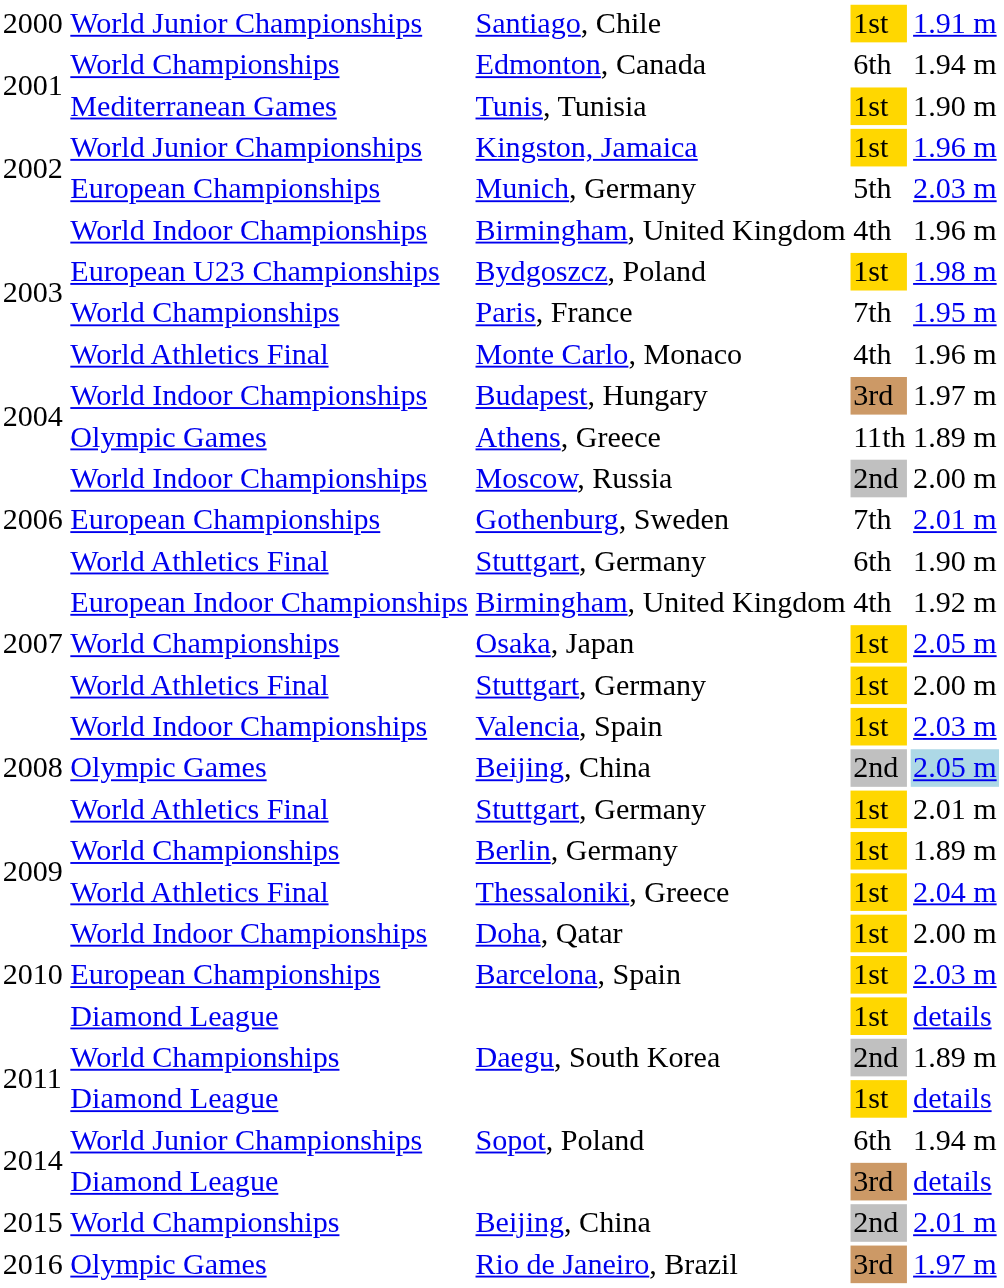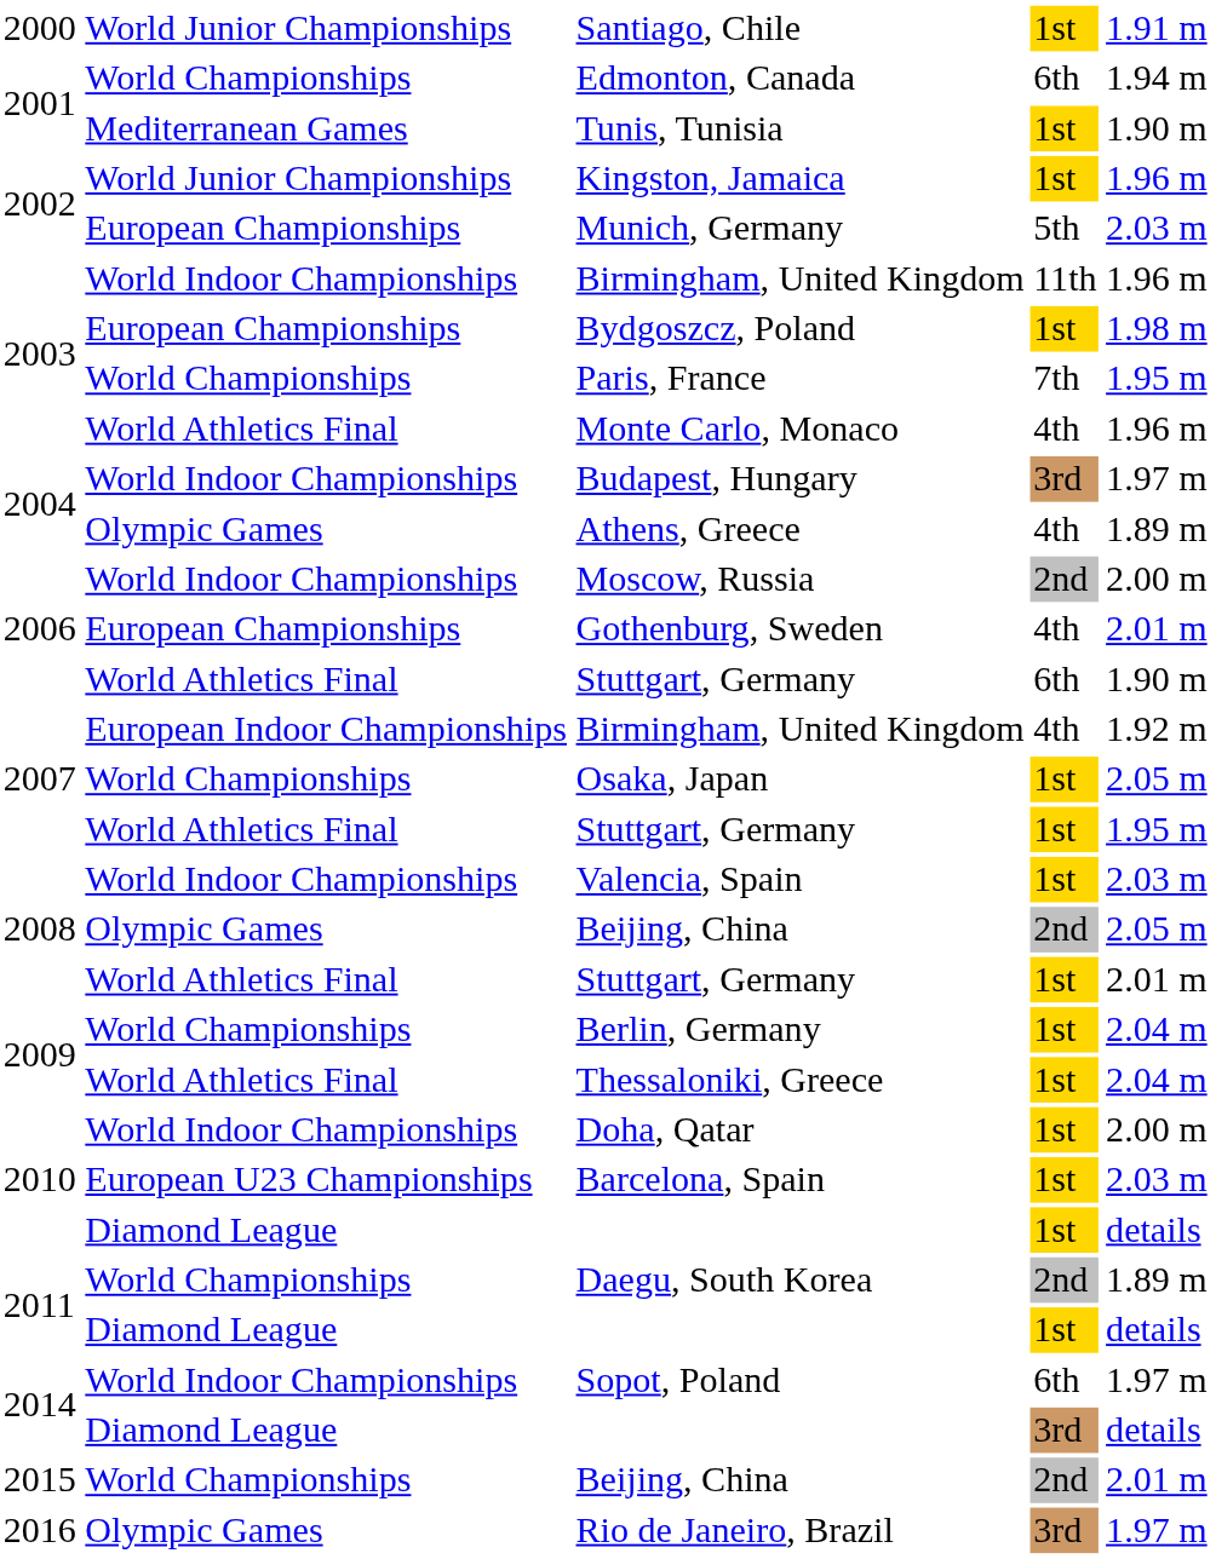2003 / Birmingham, United Kingdom | column 4: 4th -> 11th
Bydgoszcz, Poland | column 2: European U23 Championships -> European Championships
Athens, Greece | column 4: 11th -> 4th
Gothenburg, Sweden | column 4: 7th -> 4th
2007 / Stuttgart, Germany | column 5: 2.00 m -> 1.95 m
2008 / Beijing, China | column 5: lightblue background -> no background
Berlin, Germany | column 5: 1.89 m -> 2.04 m
Barcelona, Spain | column 2: European Championships -> European U23 Championships
Sopot, Poland | column 2: World Junior Championships -> World Indoor Championships
Sopot, Poland | column 5: 1.94 m -> 1.97 m
